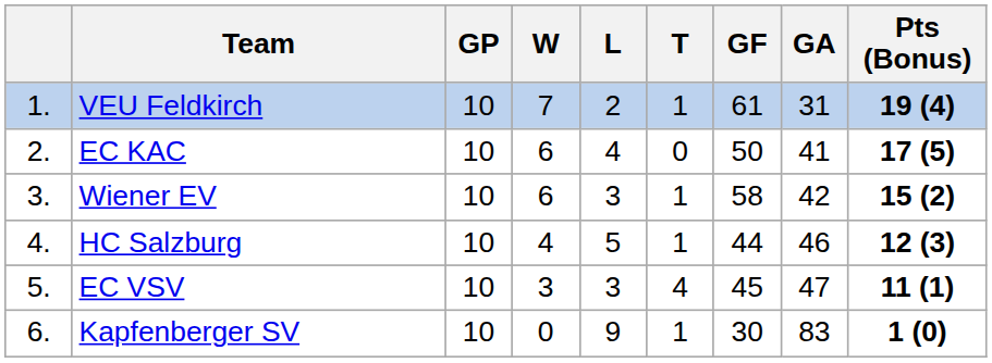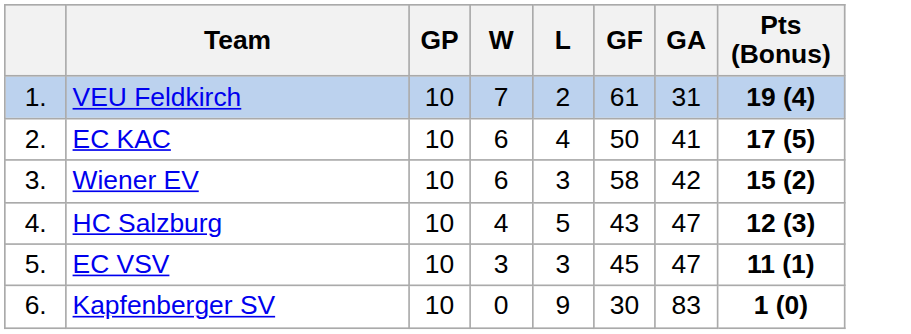- column: T | 1 | 0 | 1 | 1 | 4 | 1
HC Salzburg | GF: 44 -> 43
HC Salzburg | GA: 46 -> 47
